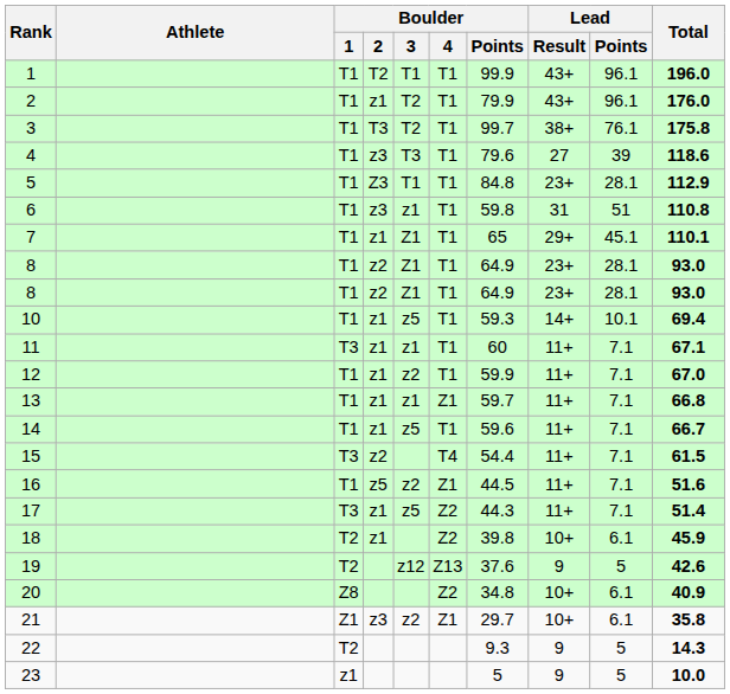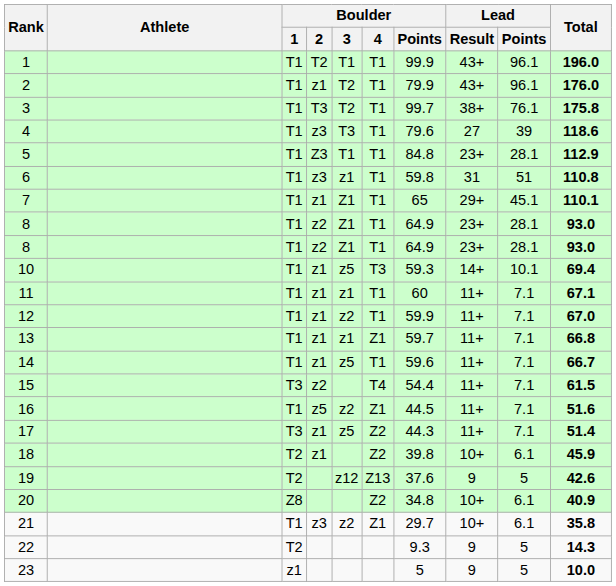10 | Boulder / 4: T1 -> T3
11 | Boulder / 1: T3 -> T1
21 | Boulder / 1: Z1 -> T1
